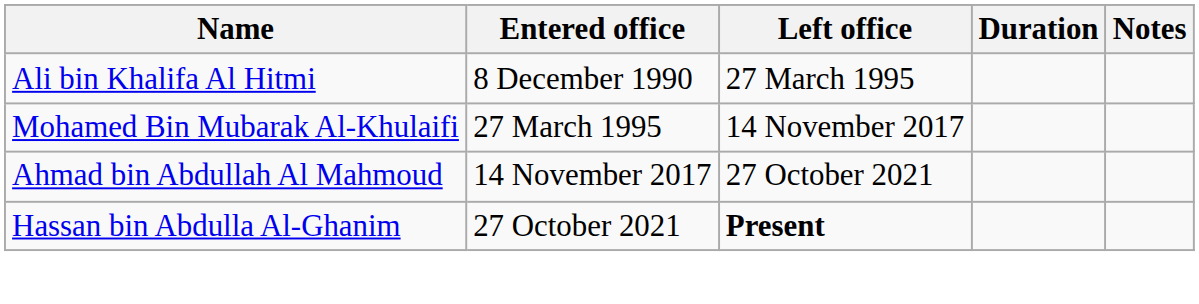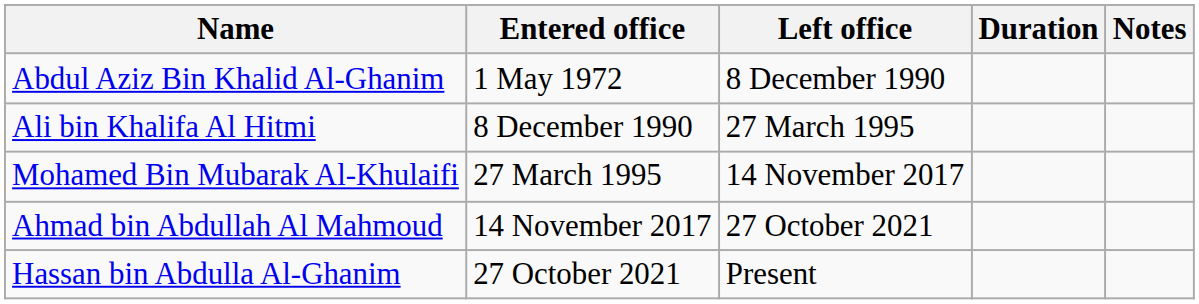+ row: Abdul Aziz Bin Khalid Al-Ghanim | 1 May 1972 | 8 December 1990
Hassan bin Abdulla Al-Ghanim | Left office: bold -> normal
